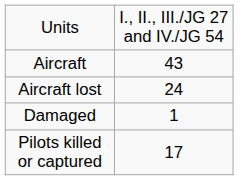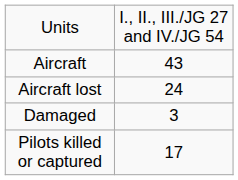Damaged | column 2: 1 -> 3
